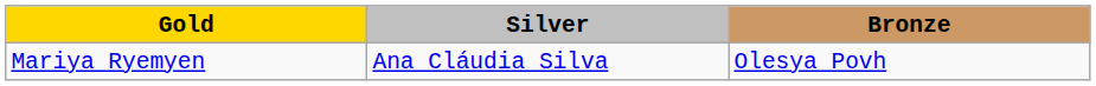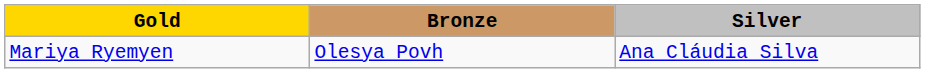columns swapped: Silver <-> Bronze
